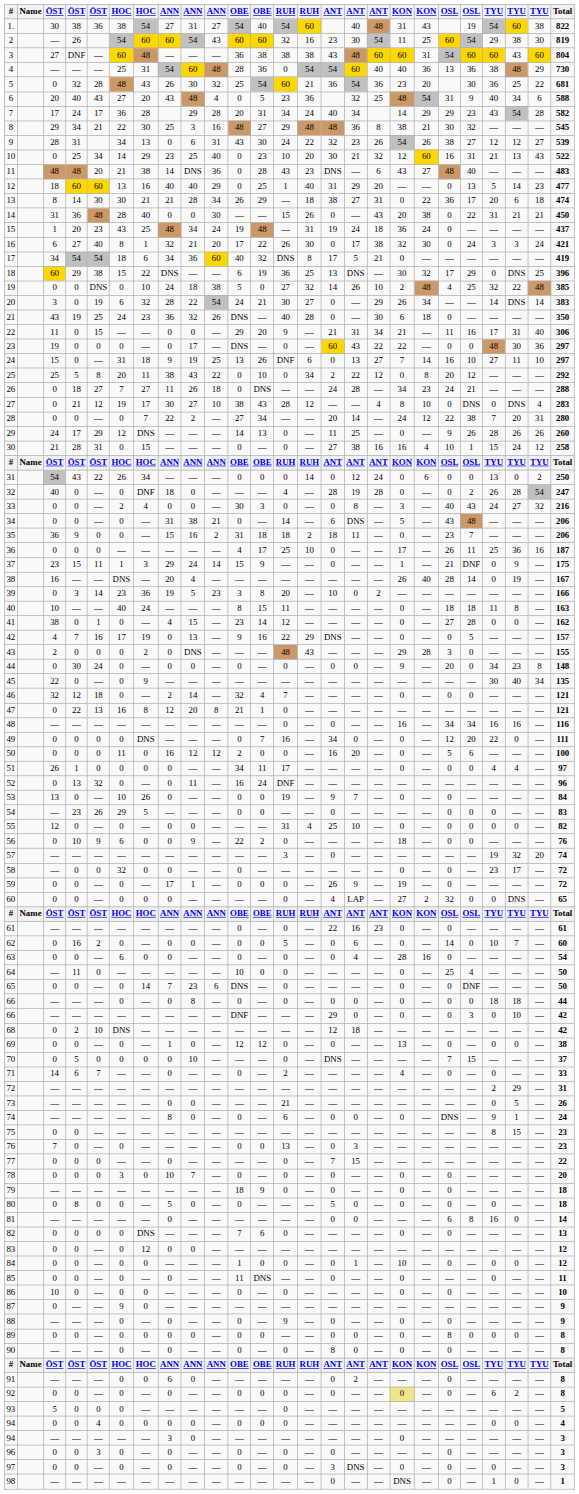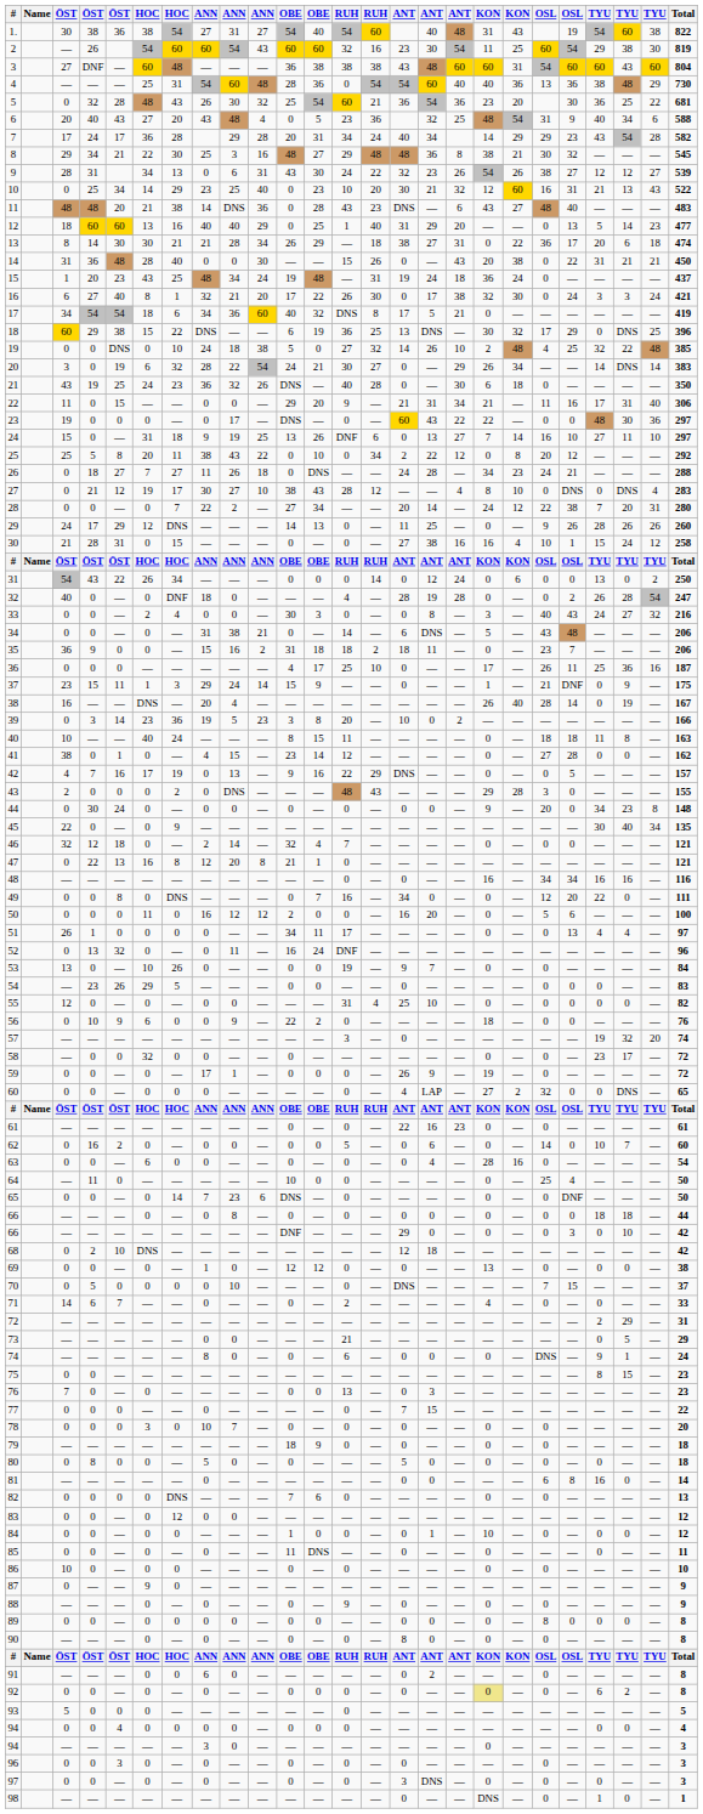49 | column 5: 0 -> 8
51 | column 21: 0 -> 13
73 | Total: 26 -> 29
